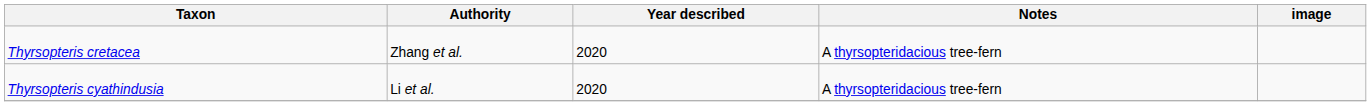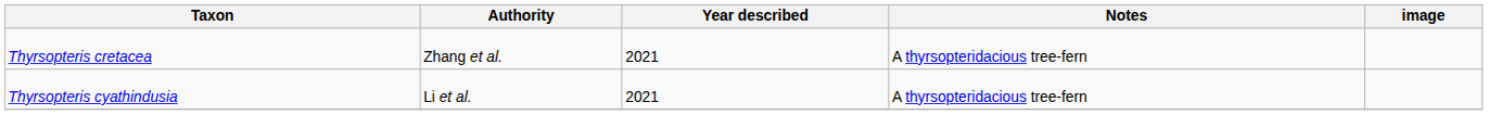Thyrsopteris cretacea | Year described: 2020 -> 2021
Thyrsopteris cyathindusia | Year described: 2020 -> 2021
